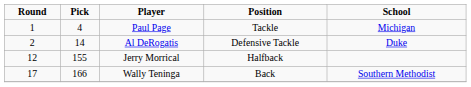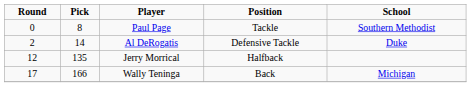Paul Page | Round: 1 -> 0
Paul Page | Pick: 4 -> 8
Paul Page | School: Michigan -> Southern Methodist
Jerry Morrical | Pick: 155 -> 135
Wally Teninga | School: Southern Methodist -> Michigan
